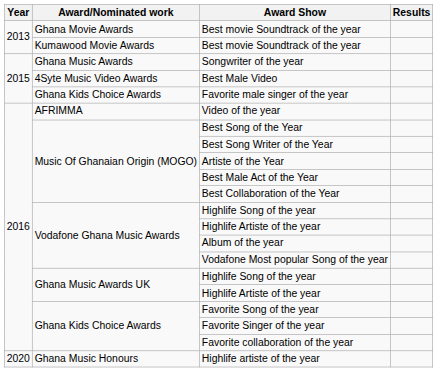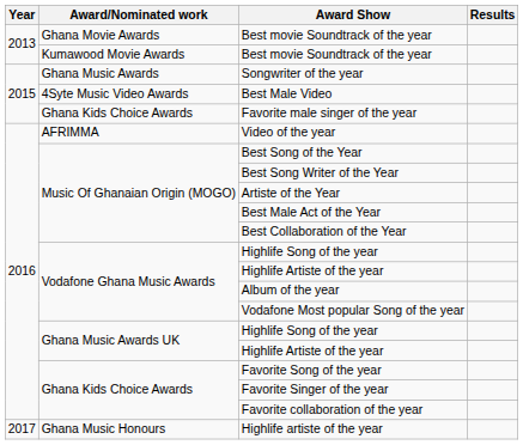Highlife artiste of the year | Year: 2020 -> 2017
